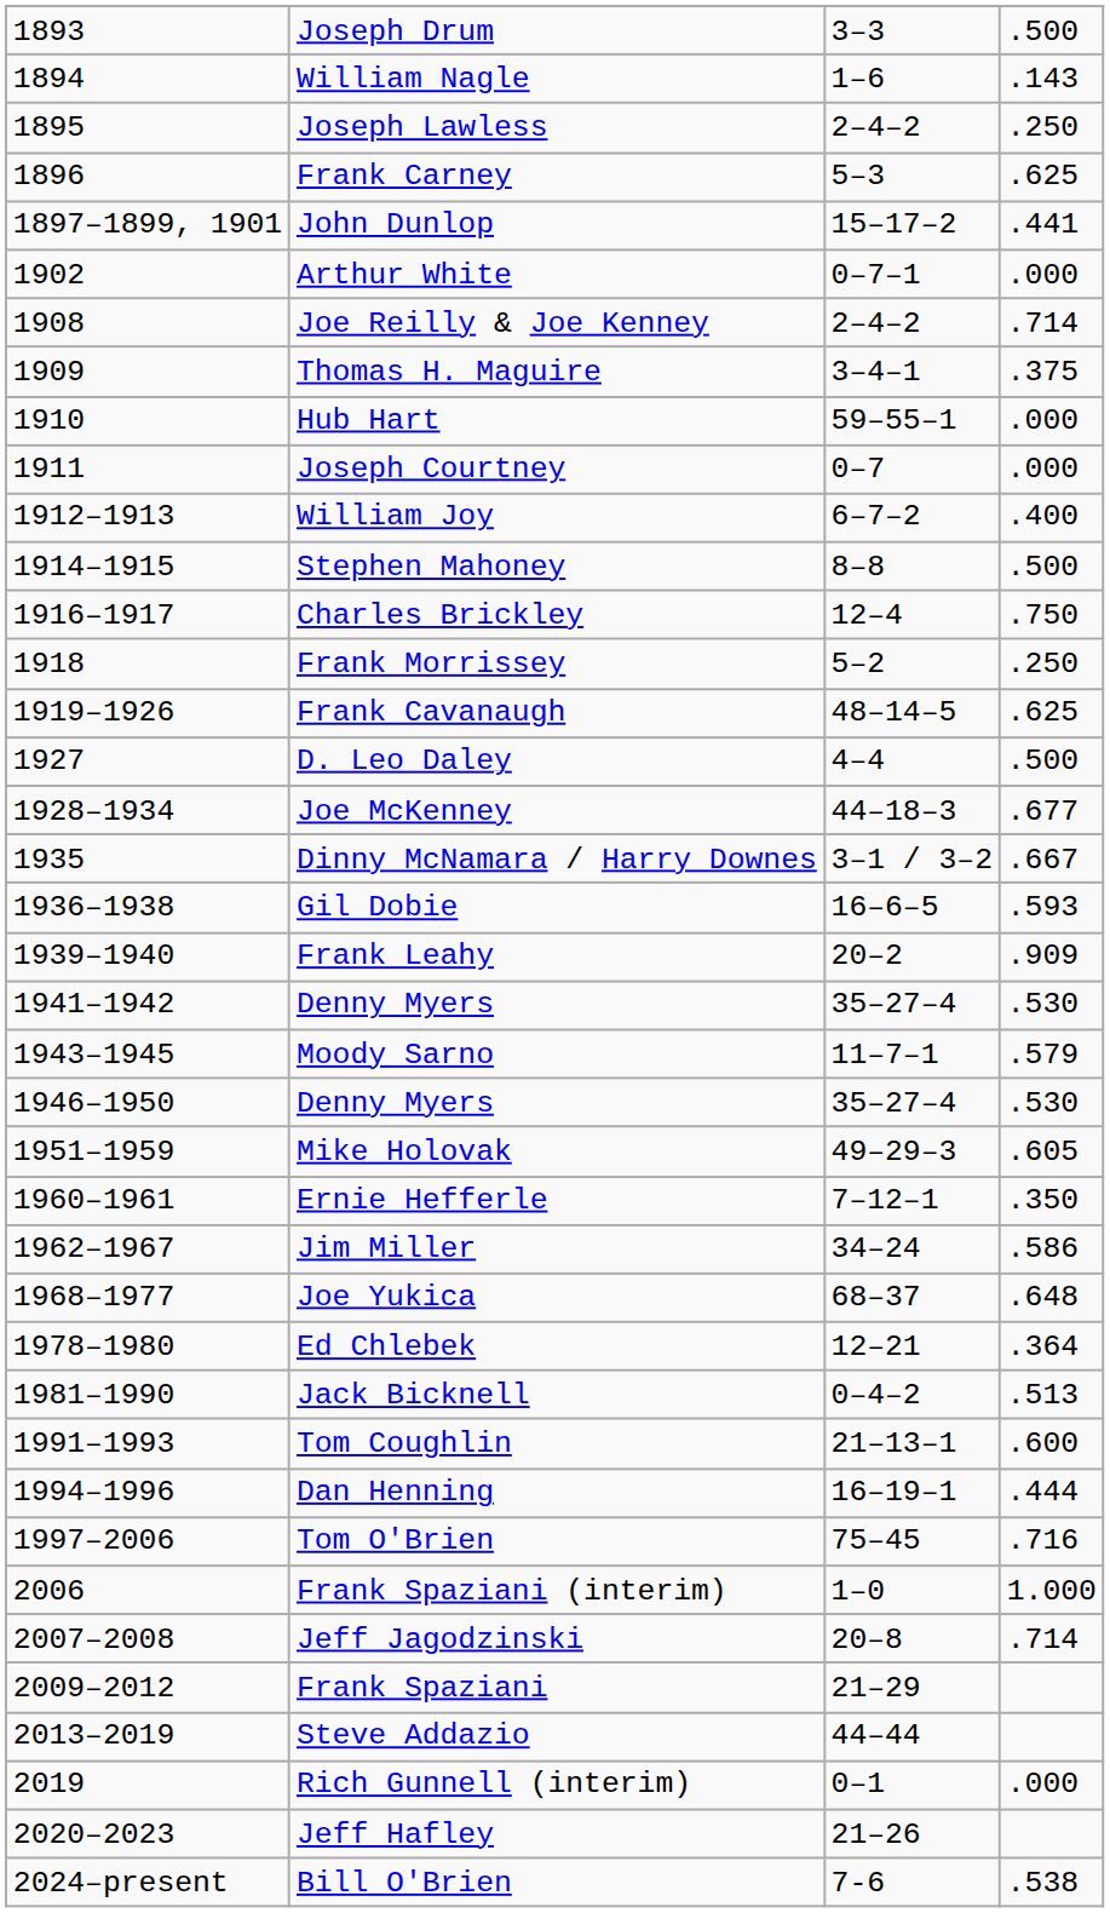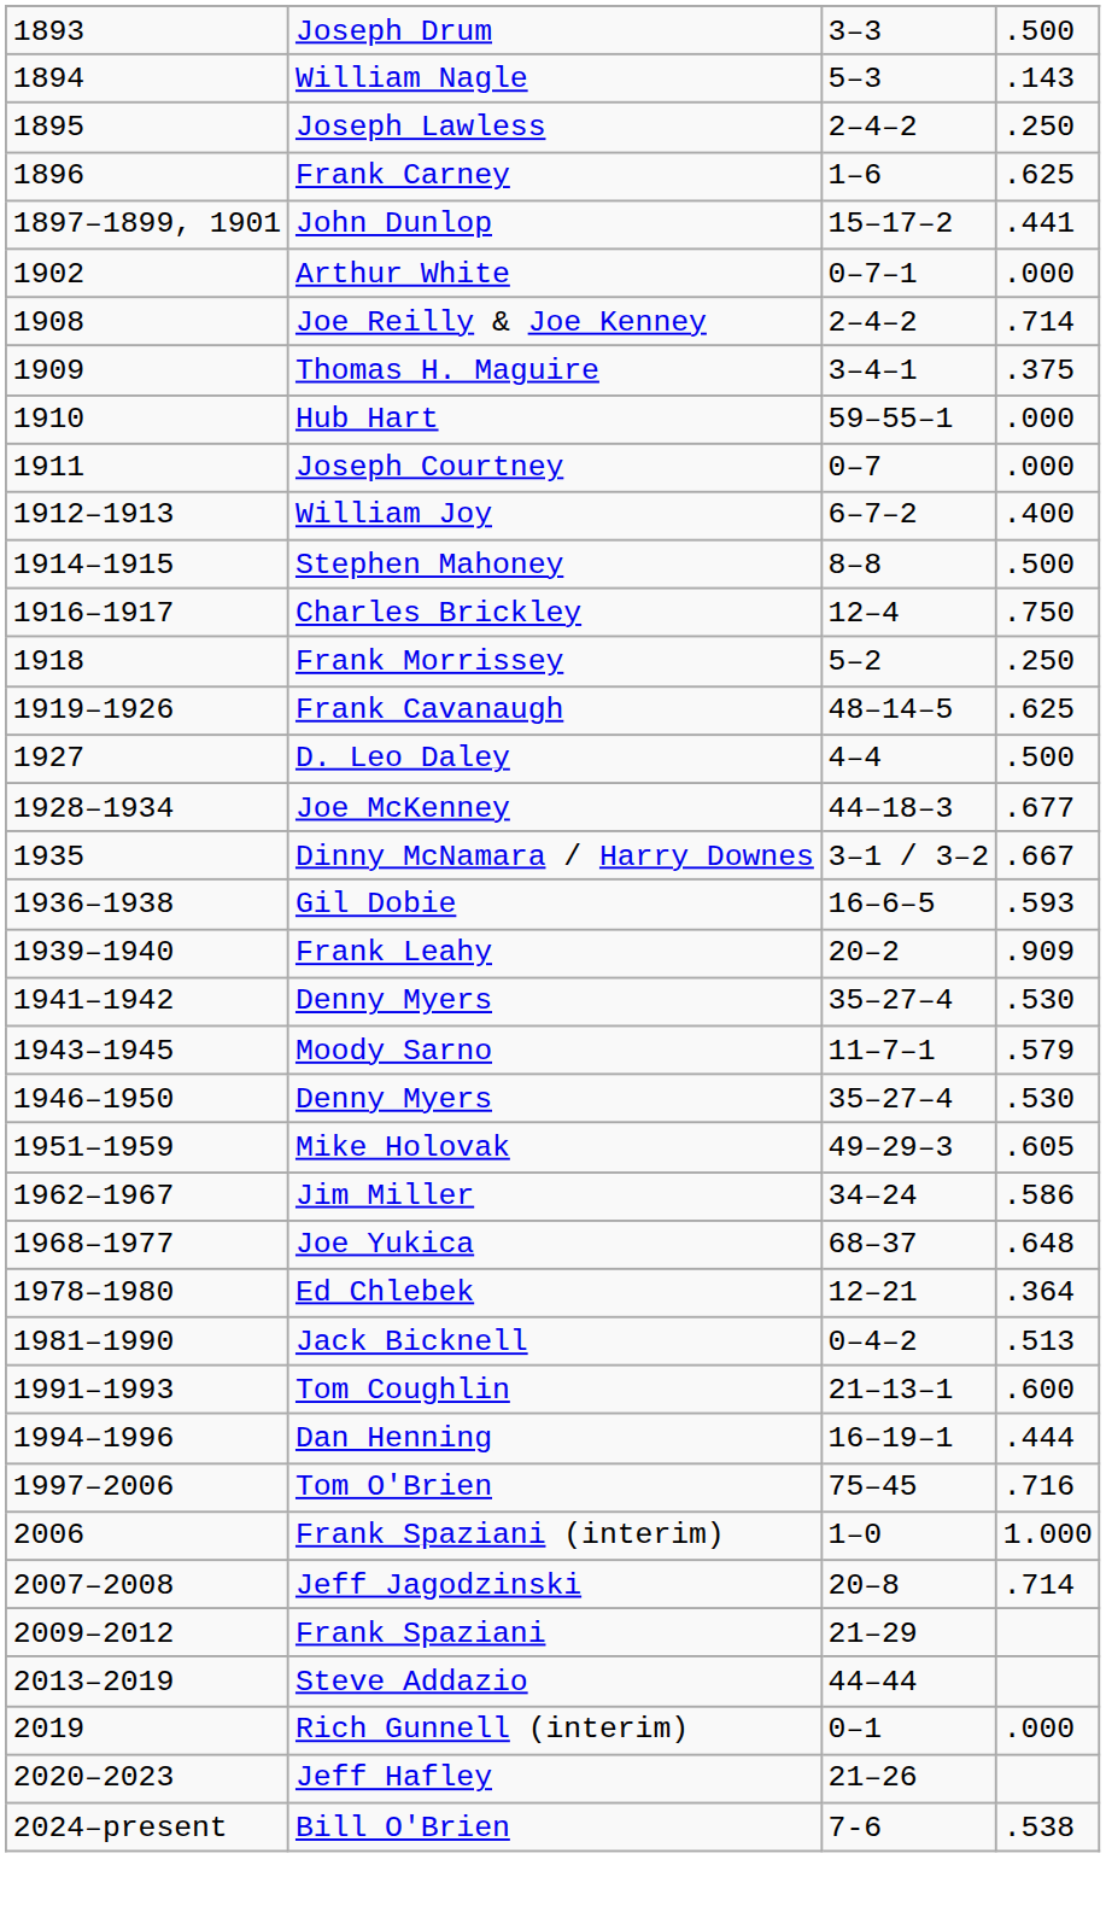William Nagle | column 3: 1–6 -> 5–3
Frank Carney | column 3: 5–3 -> 1–6
- row: 1960–1961 | Ernie Hefferle | 7–12–1 | .350
